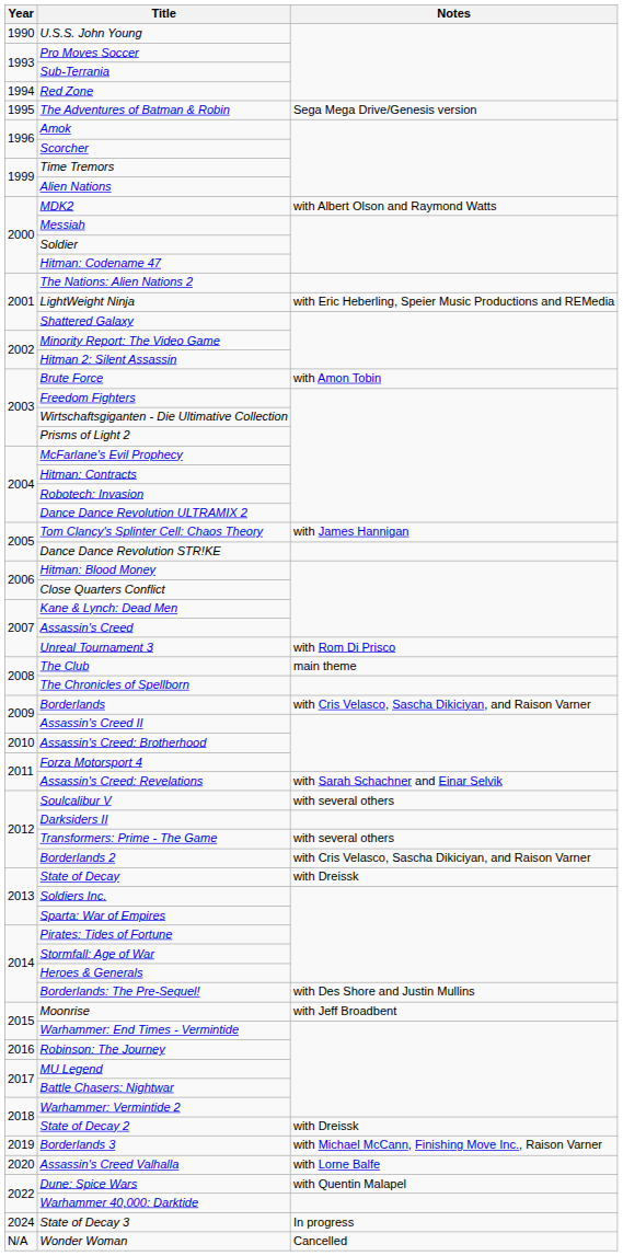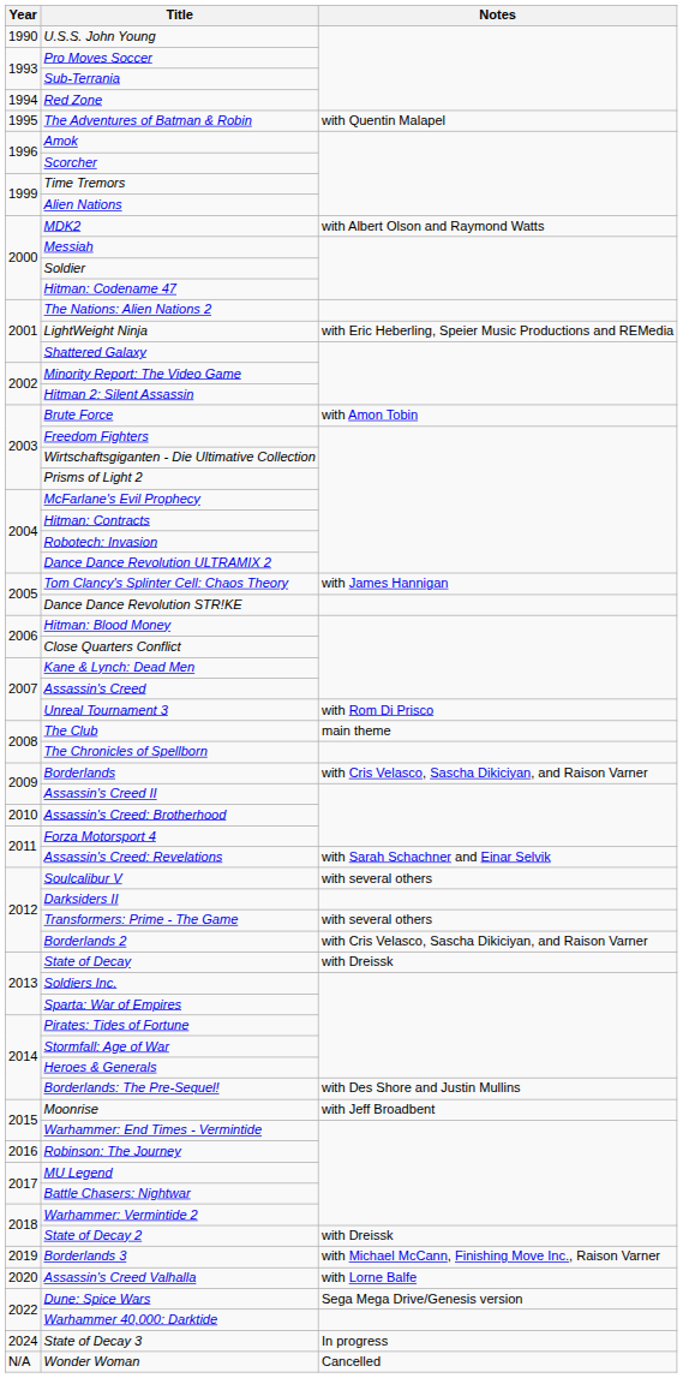The Adventures of Batman & Robin | Notes: Sega Mega Drive/Genesis version -> with Quentin Malapel
Dune: Spice Wars | Notes: with Quentin Malapel -> Sega Mega Drive/Genesis version
